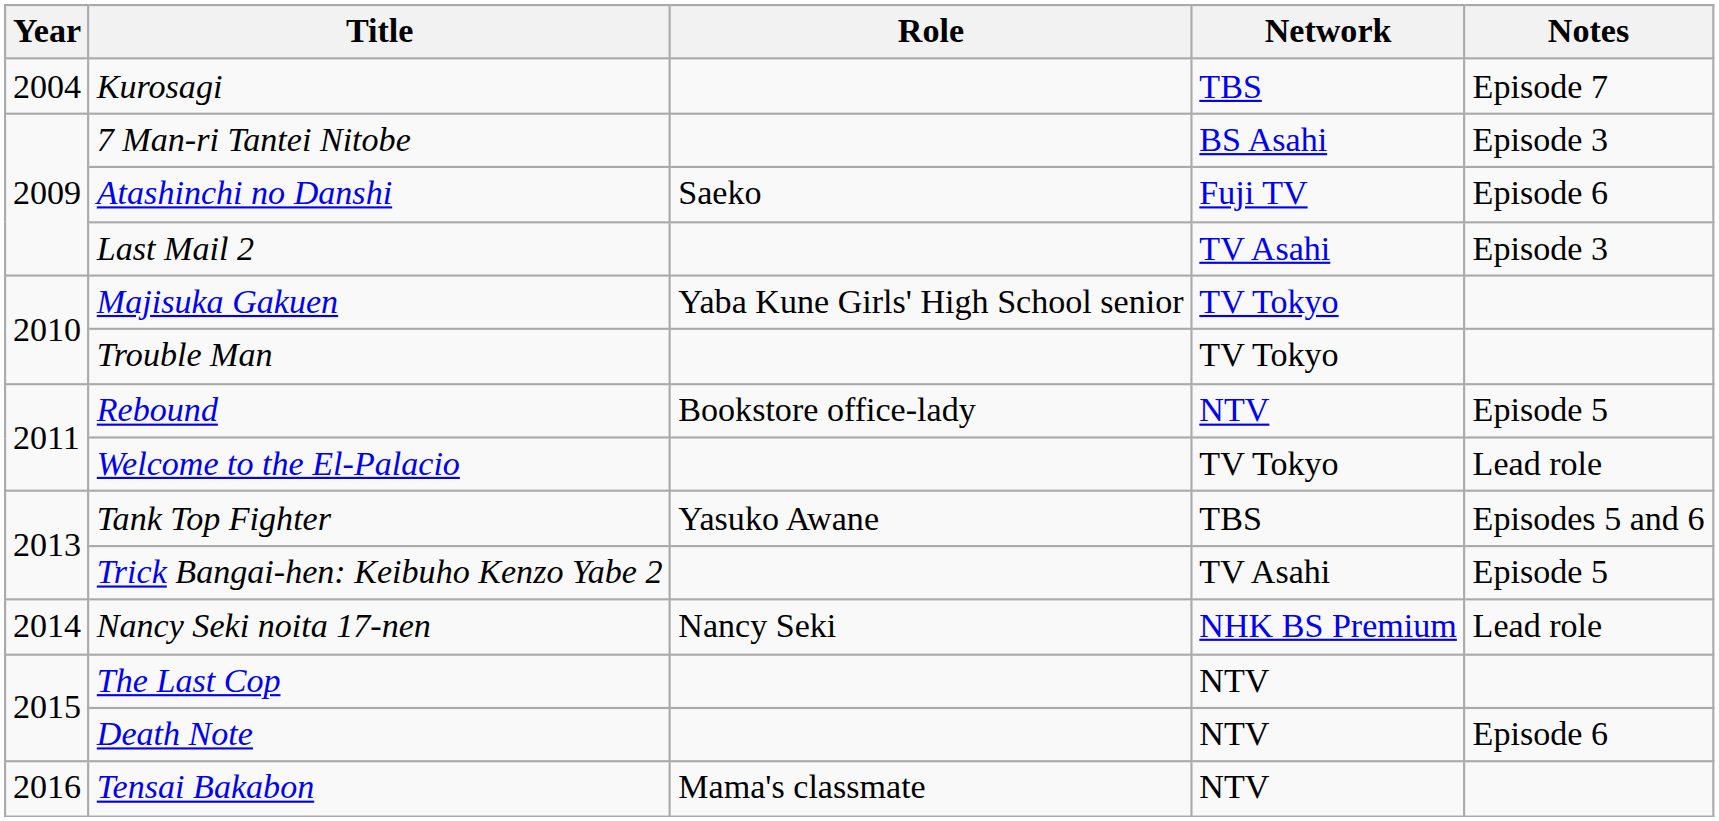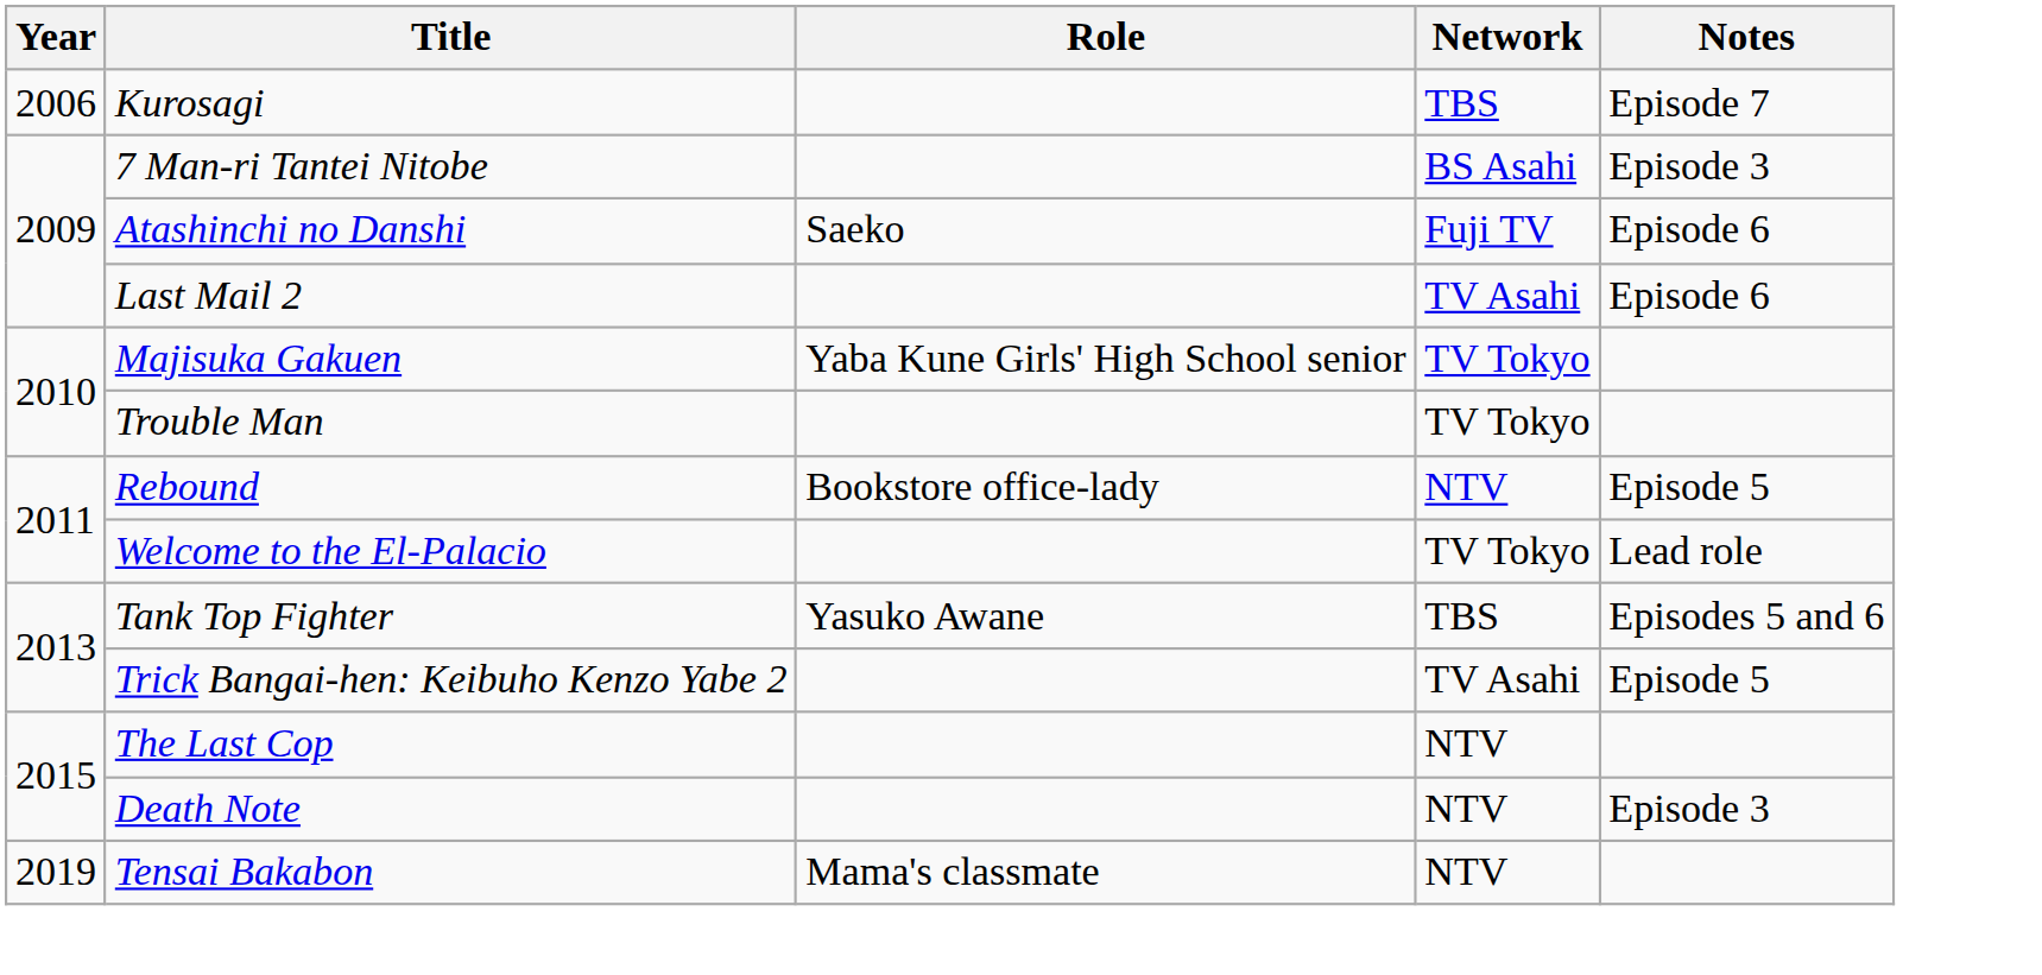Kurosagi | Year: 2004 -> 2006
Last Mail 2 | Notes: Episode 3 -> Episode 6
- row: 2014 | Nancy Seki noita 17-nen | Nancy Seki | NHK BS Premium | Lead role
Death Note | Notes: Episode 6 -> Episode 3
Tensai Bakabon | Year: 2016 -> 2019
